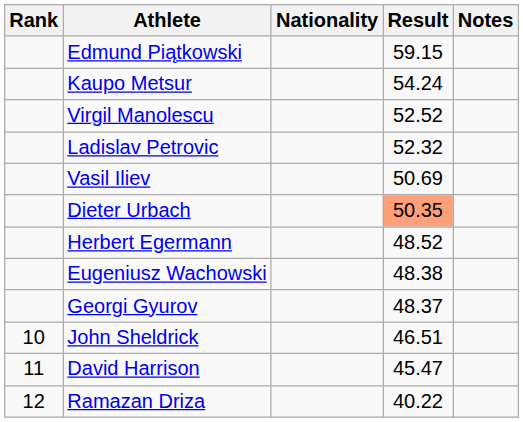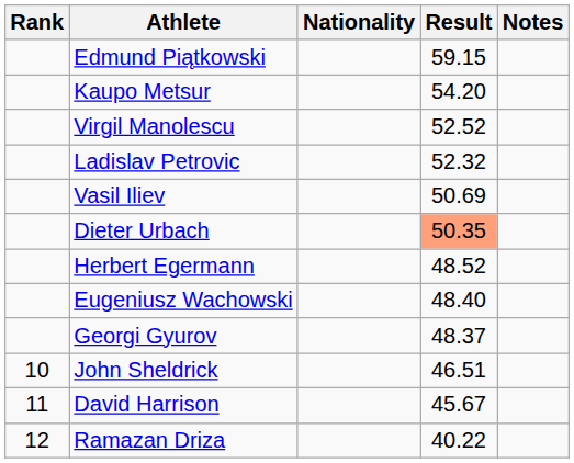Kaupo Metsur | Result: 54.24 -> 54.20
Eugeniusz Wachowski | Result: 48.38 -> 48.40
David Harrison | Result: 45.47 -> 45.67
